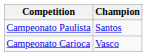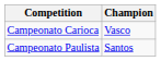rows swapped: Campeonato Carioca <-> Campeonato Paulista
